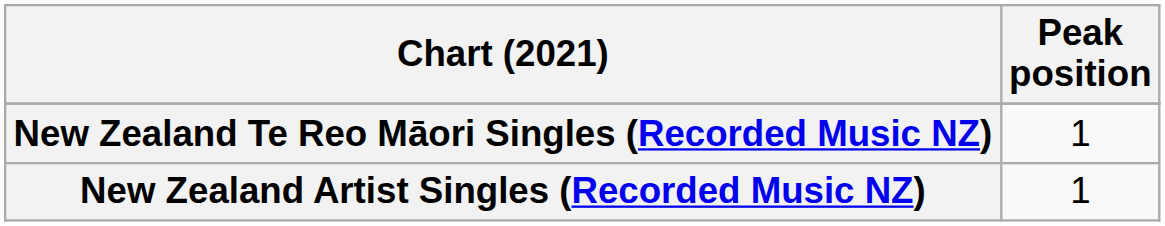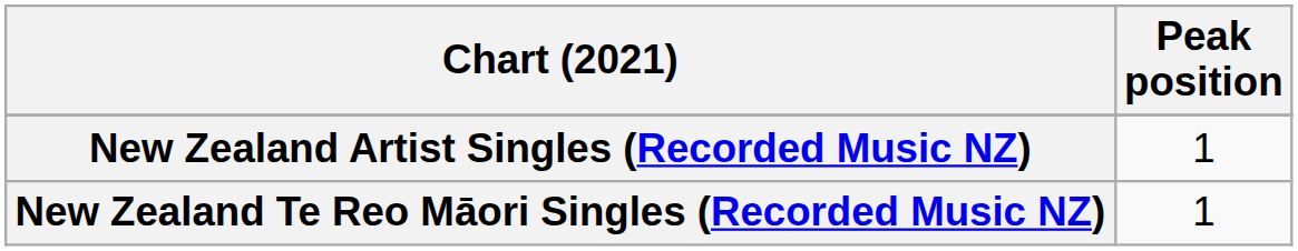rows swapped: New Zealand Artist Singles (Recorded Music NZ) <-> New Zealand Te Reo Māori Singles (Recorded Music NZ)
